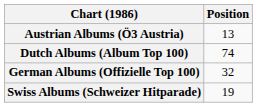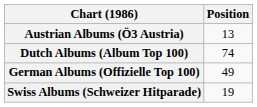German Albums (Offizielle Top 100) | Position: 32 -> 49
